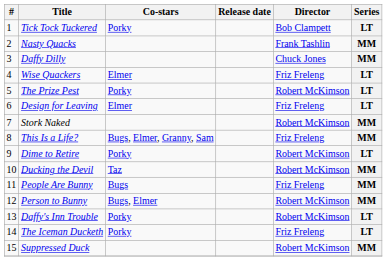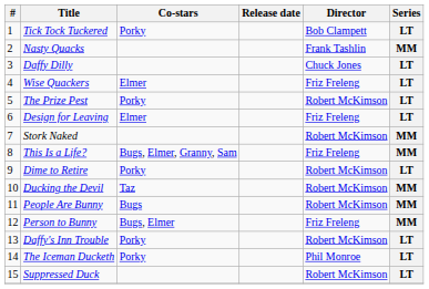Daffy Dilly | Series: MM -> LT
People Are Bunny | Director: Friz Freleng -> Robert McKimson
Person to Bunny | Director: Robert McKimson -> Friz Freleng
The Iceman Ducketh | Director: Friz Freleng -> Phil Monroe
Suppressed Duck | Series: MM -> LT
